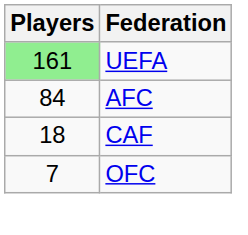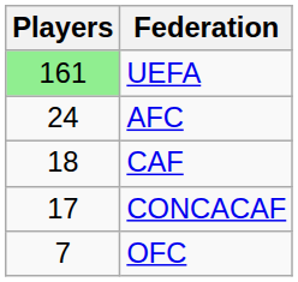AFC | Players: 84 -> 24
+ row: 17 | CONCACAF
